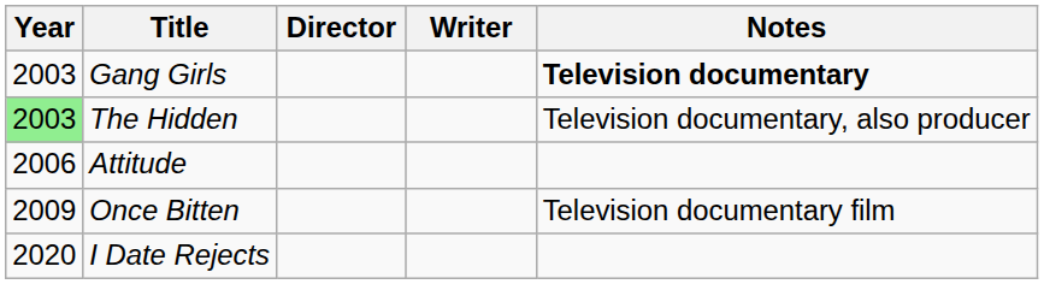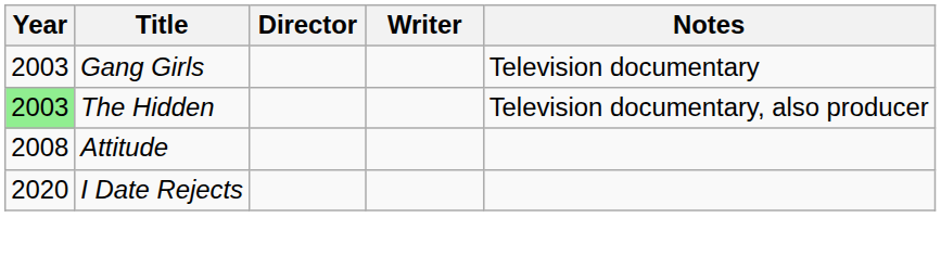Gang Girls | Notes: bold -> normal
Attitude | Year: 2006 -> 2008
- row: 2009 | Once Bitten | Television documentary film
